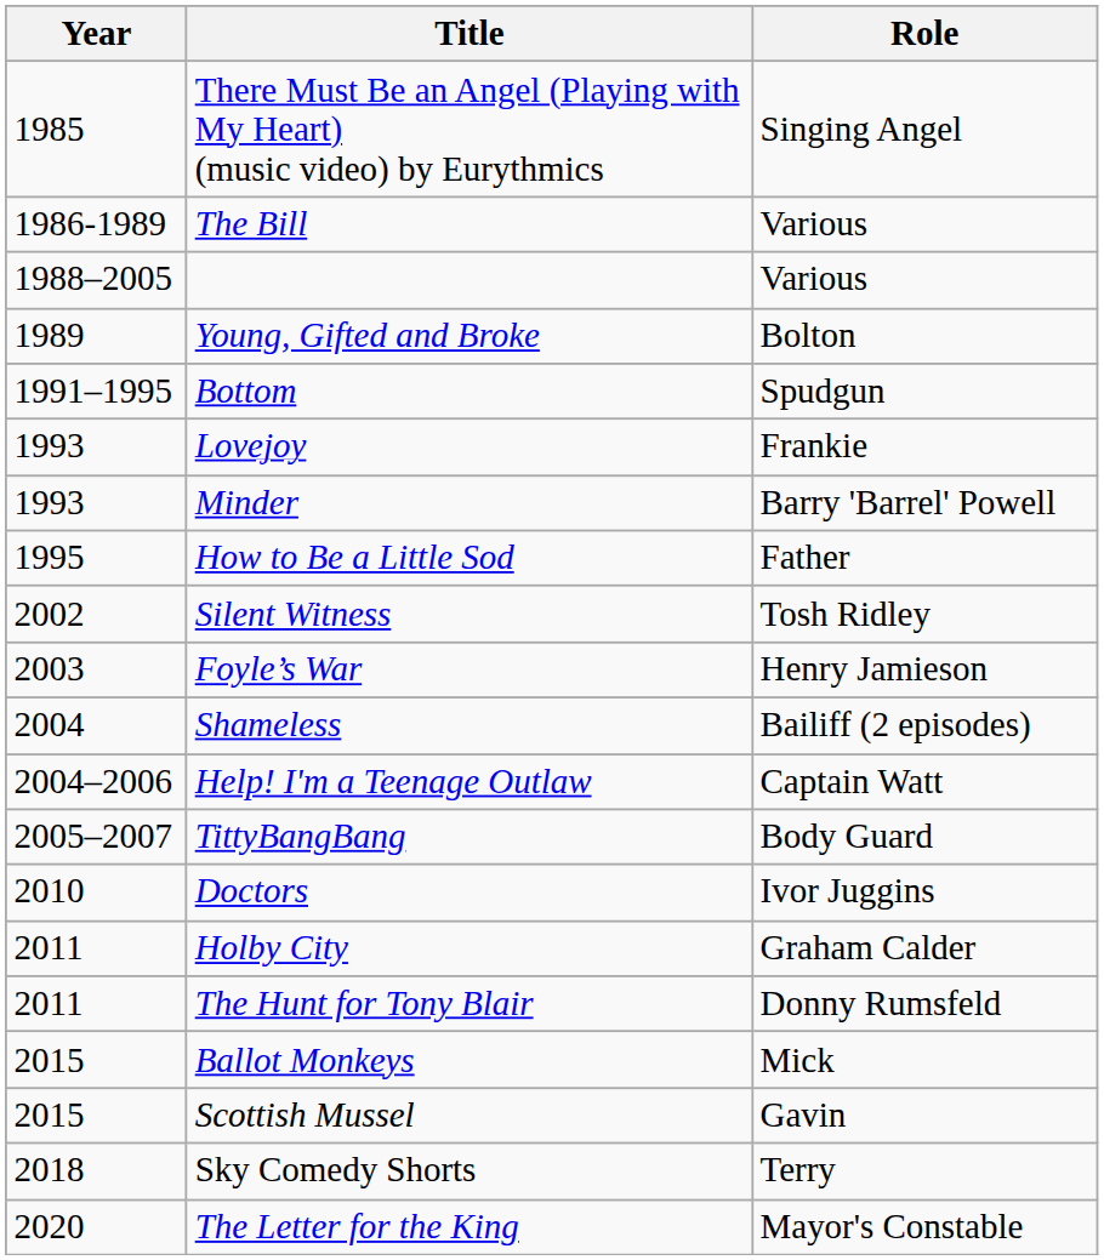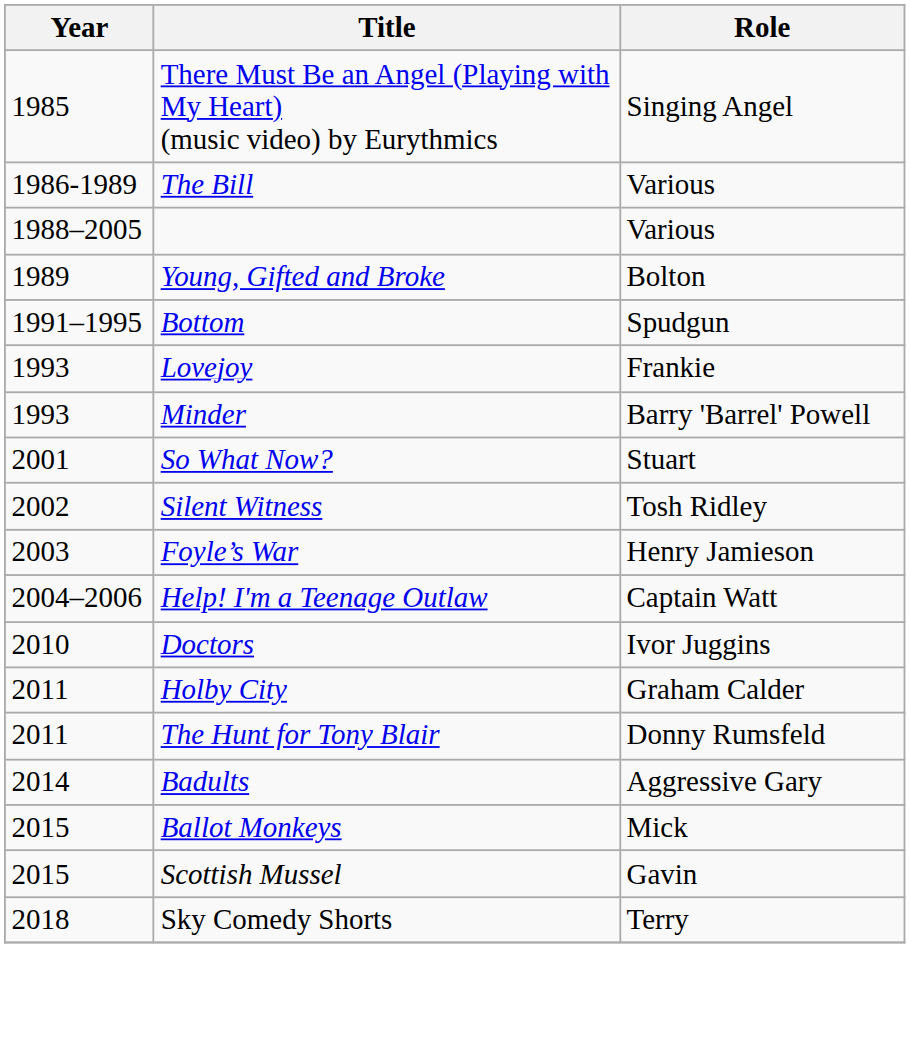- row: 1995 | How to Be a Little Sod | Father
+ row: 2001 | So What Now? | Stuart
- row: 2004 | Shameless | Bailiff (2 episodes)
- row: 2005–2007 | TittyBangBang | Body Guard
+ row: 2014 | Badults | Aggressive Gary
- row: 2020 | The Letter for the King | Mayor's Constable
